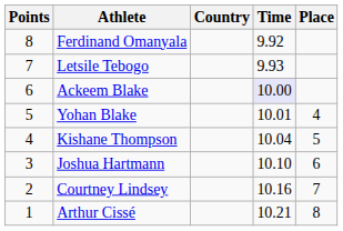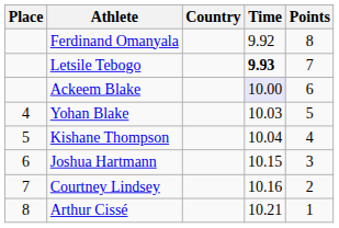columns swapped: Place <-> Points
Letsile Tebogo | Time: normal -> bold
Yohan Blake | Time: 10.01 -> 10.03
Joshua Hartmann | Time: 10.10 -> 10.15
